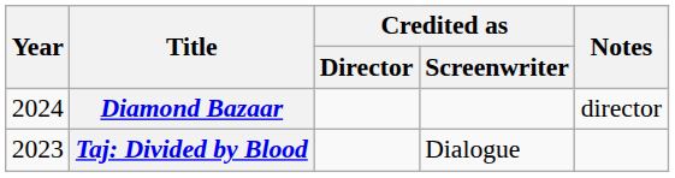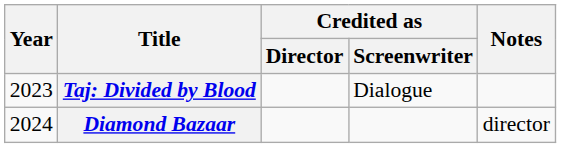rows swapped: Taj: Divided by Blood <-> Diamond Bazaar
